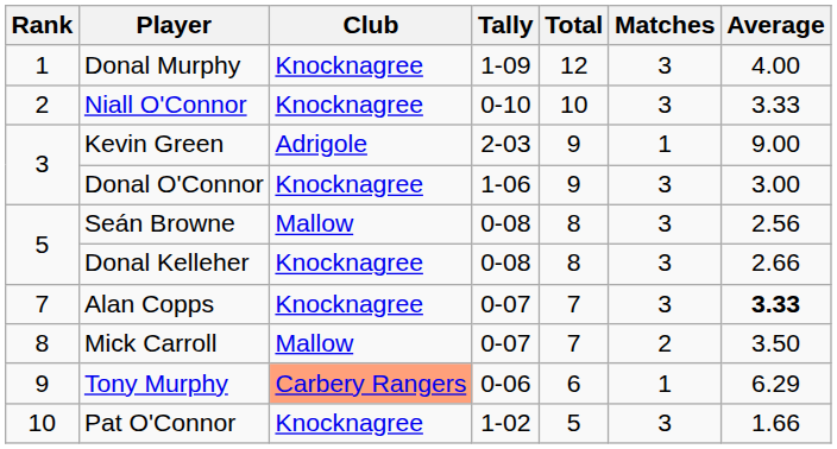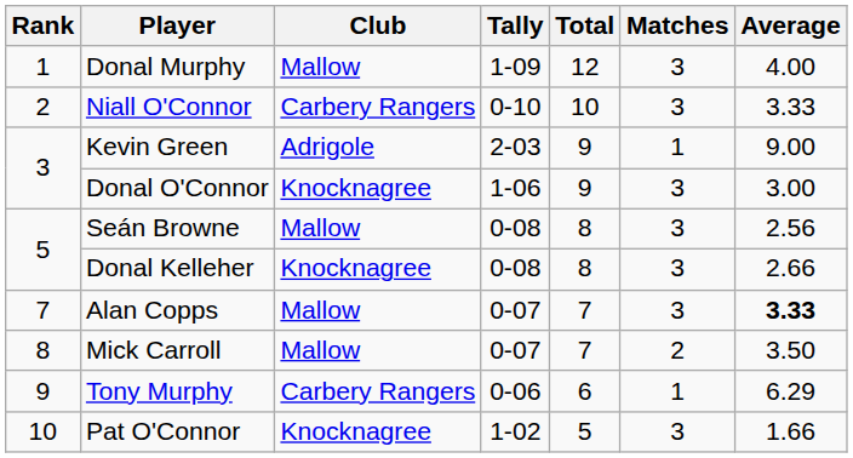Donal Murphy | Club: Knocknagree -> Mallow
Niall O'Connor | Club: Knocknagree -> Carbery Rangers
Alan Copps | Club: Knocknagree -> Mallow
Tony Murphy | Club: lightsalmon background -> no background
